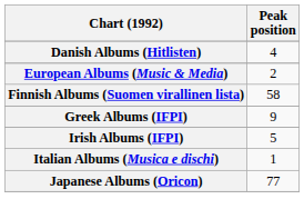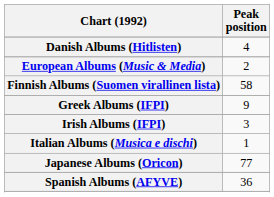Irish Albums (IFPI) | Peak position: 5 -> 3
+ row: Spanish Albums (AFYVE) | 36
